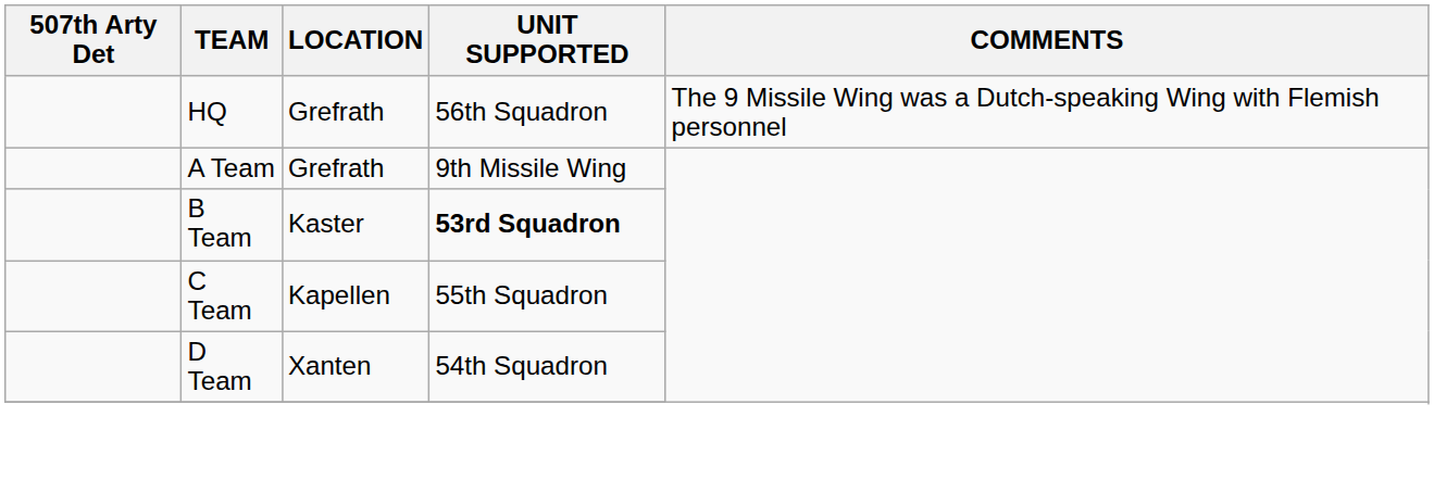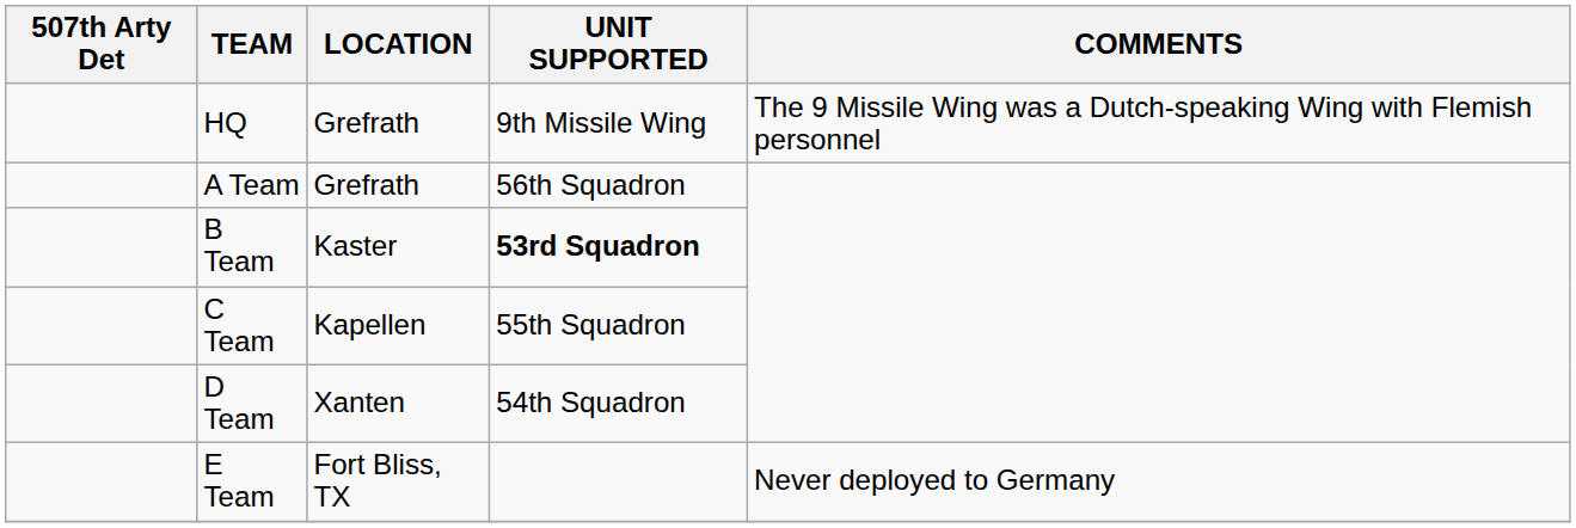HQ | UNIT SUPPORTED: 56th Squadron -> 9th Missile Wing
A Team | UNIT SUPPORTED: 9th Missile Wing -> 56th Squadron
+ row: E Team | Fort Bliss, TX | Never deployed to Germany
